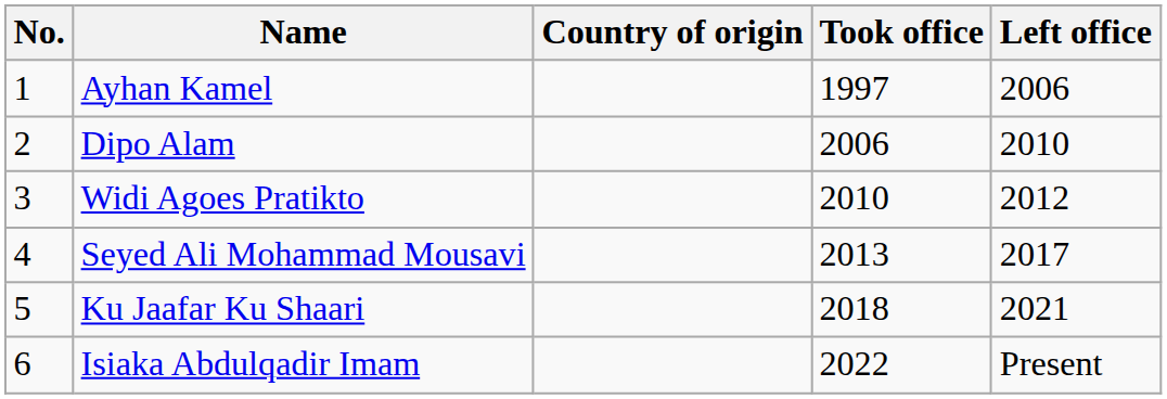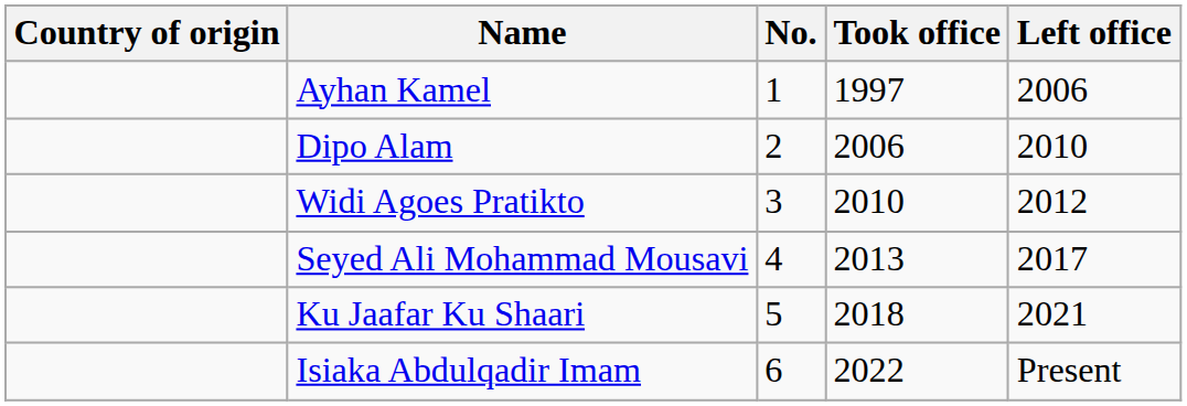columns swapped: No. <-> Country of origin
